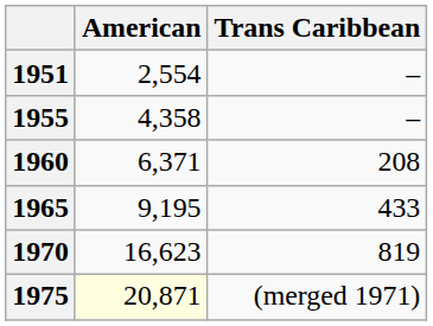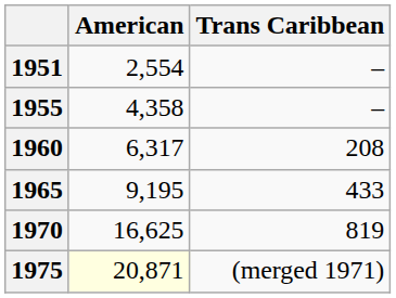1960 | American: 6,371 -> 6,317
1970 | American: 16,623 -> 16,625
